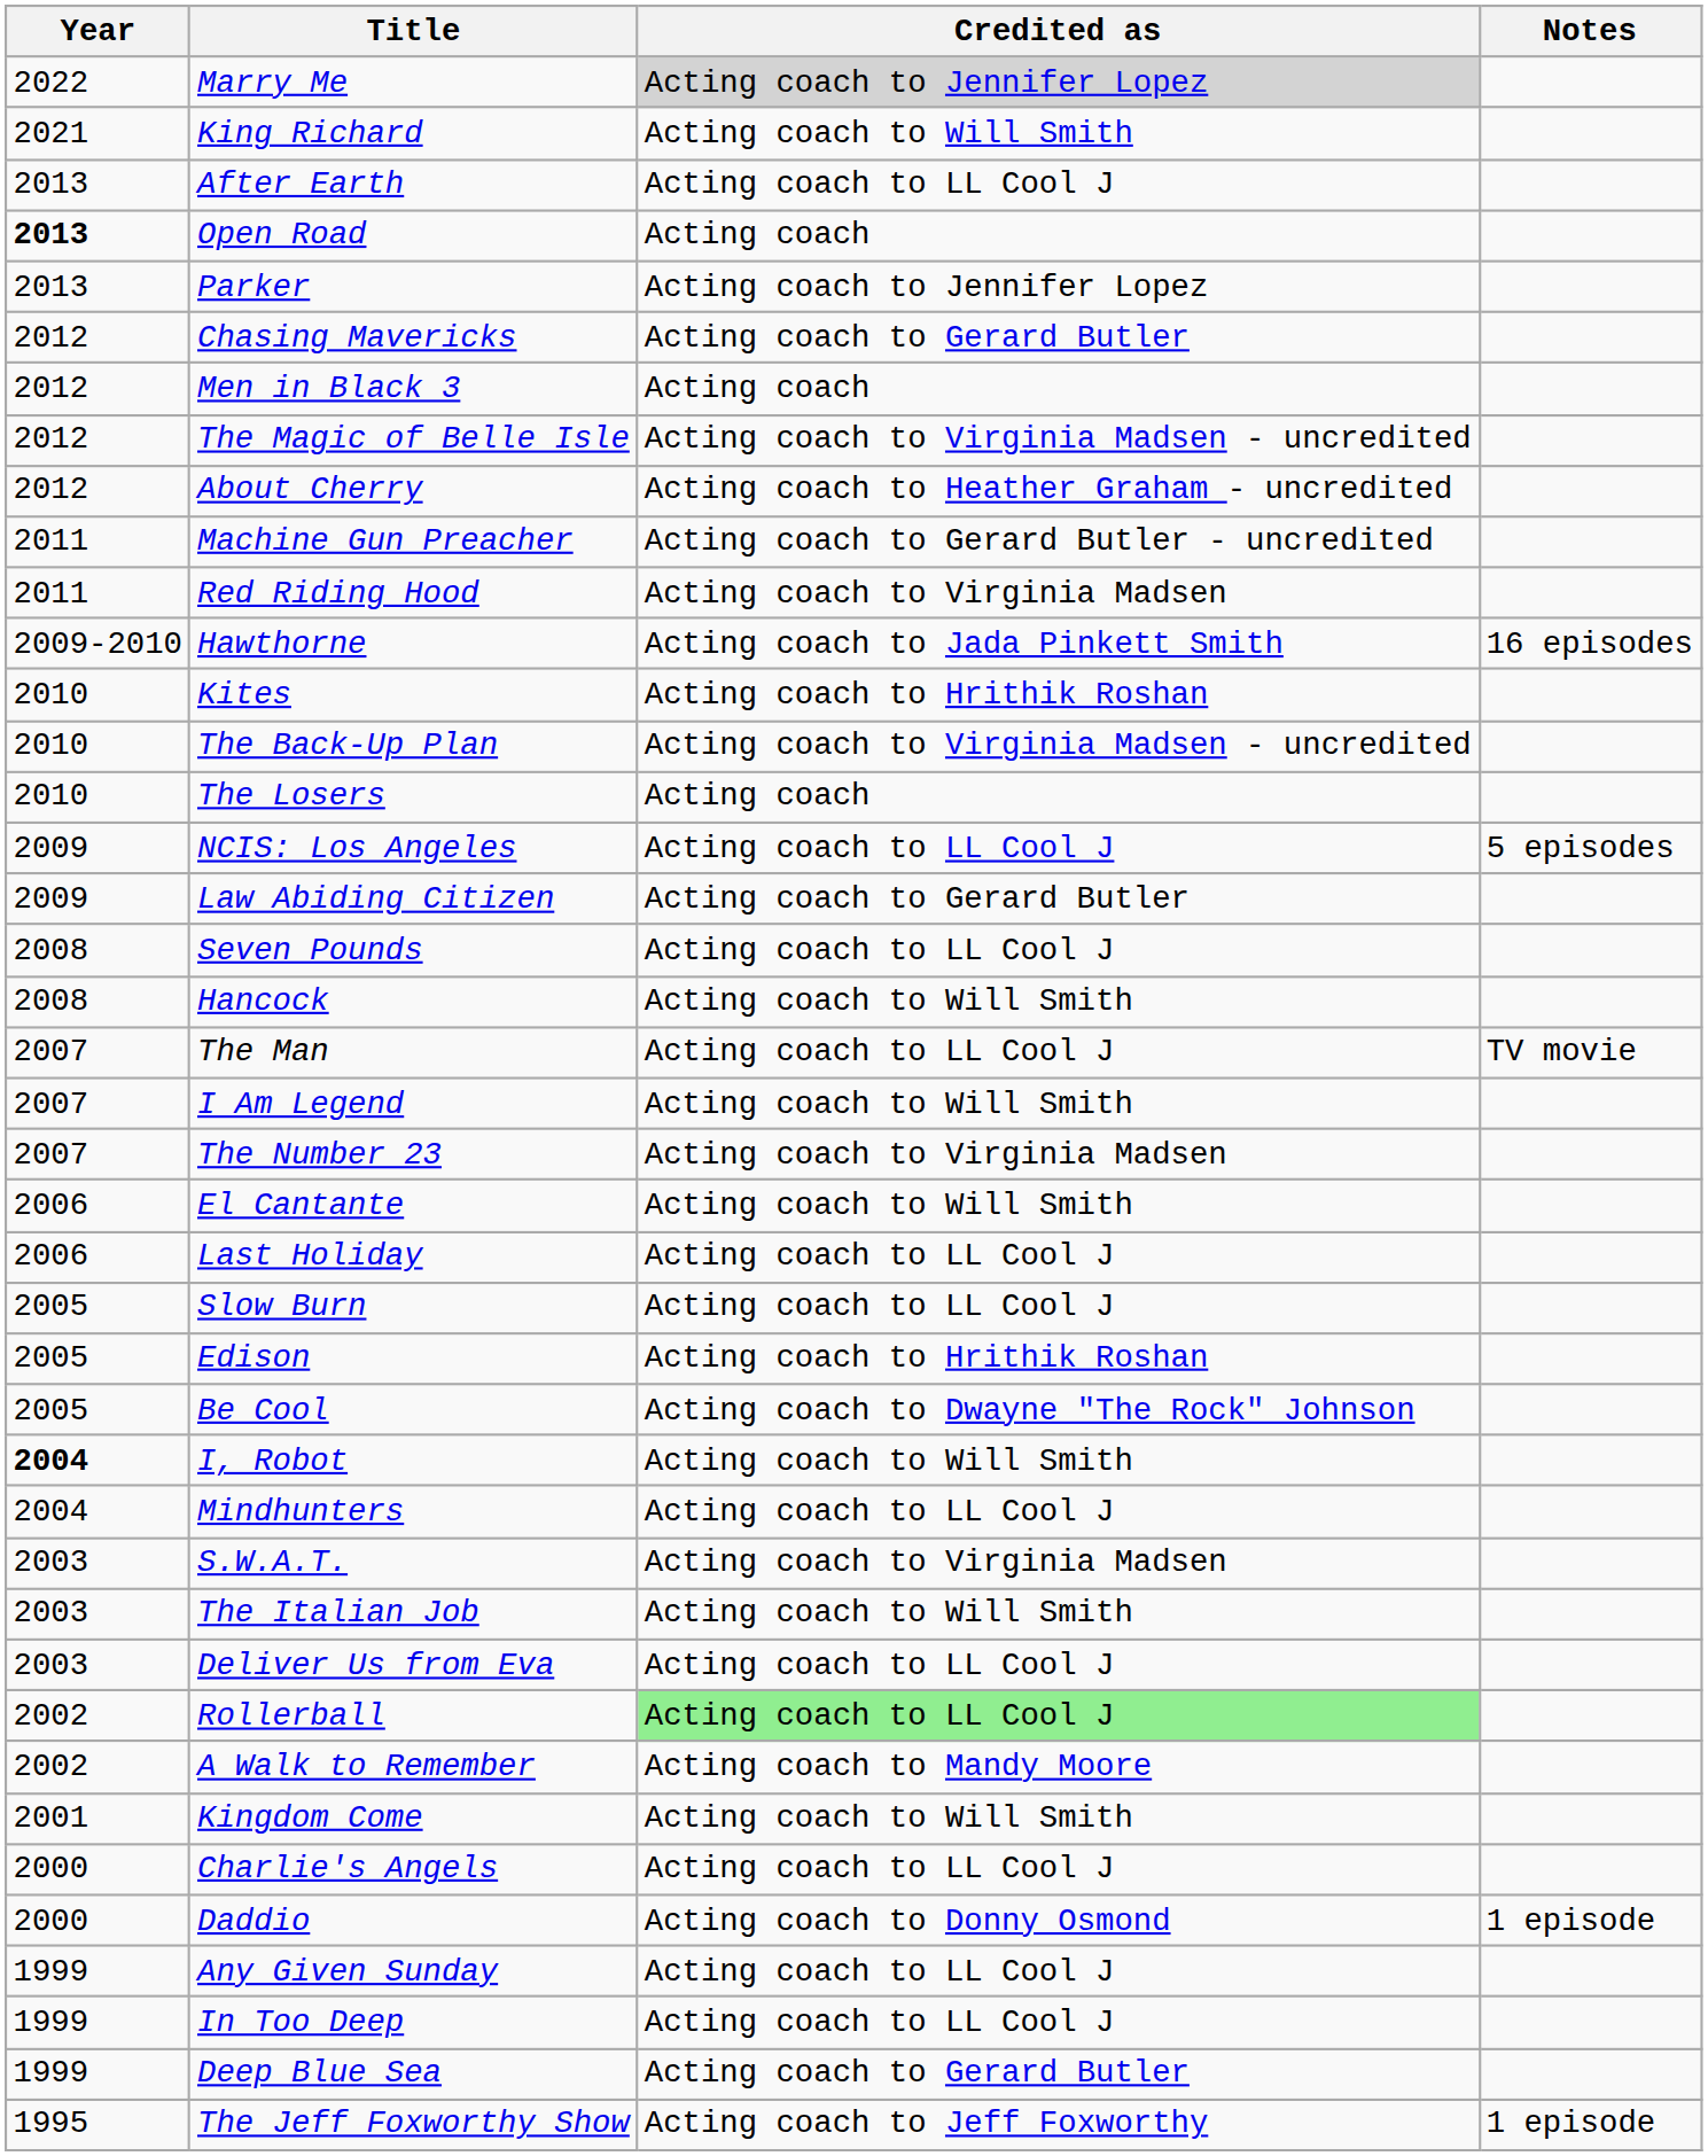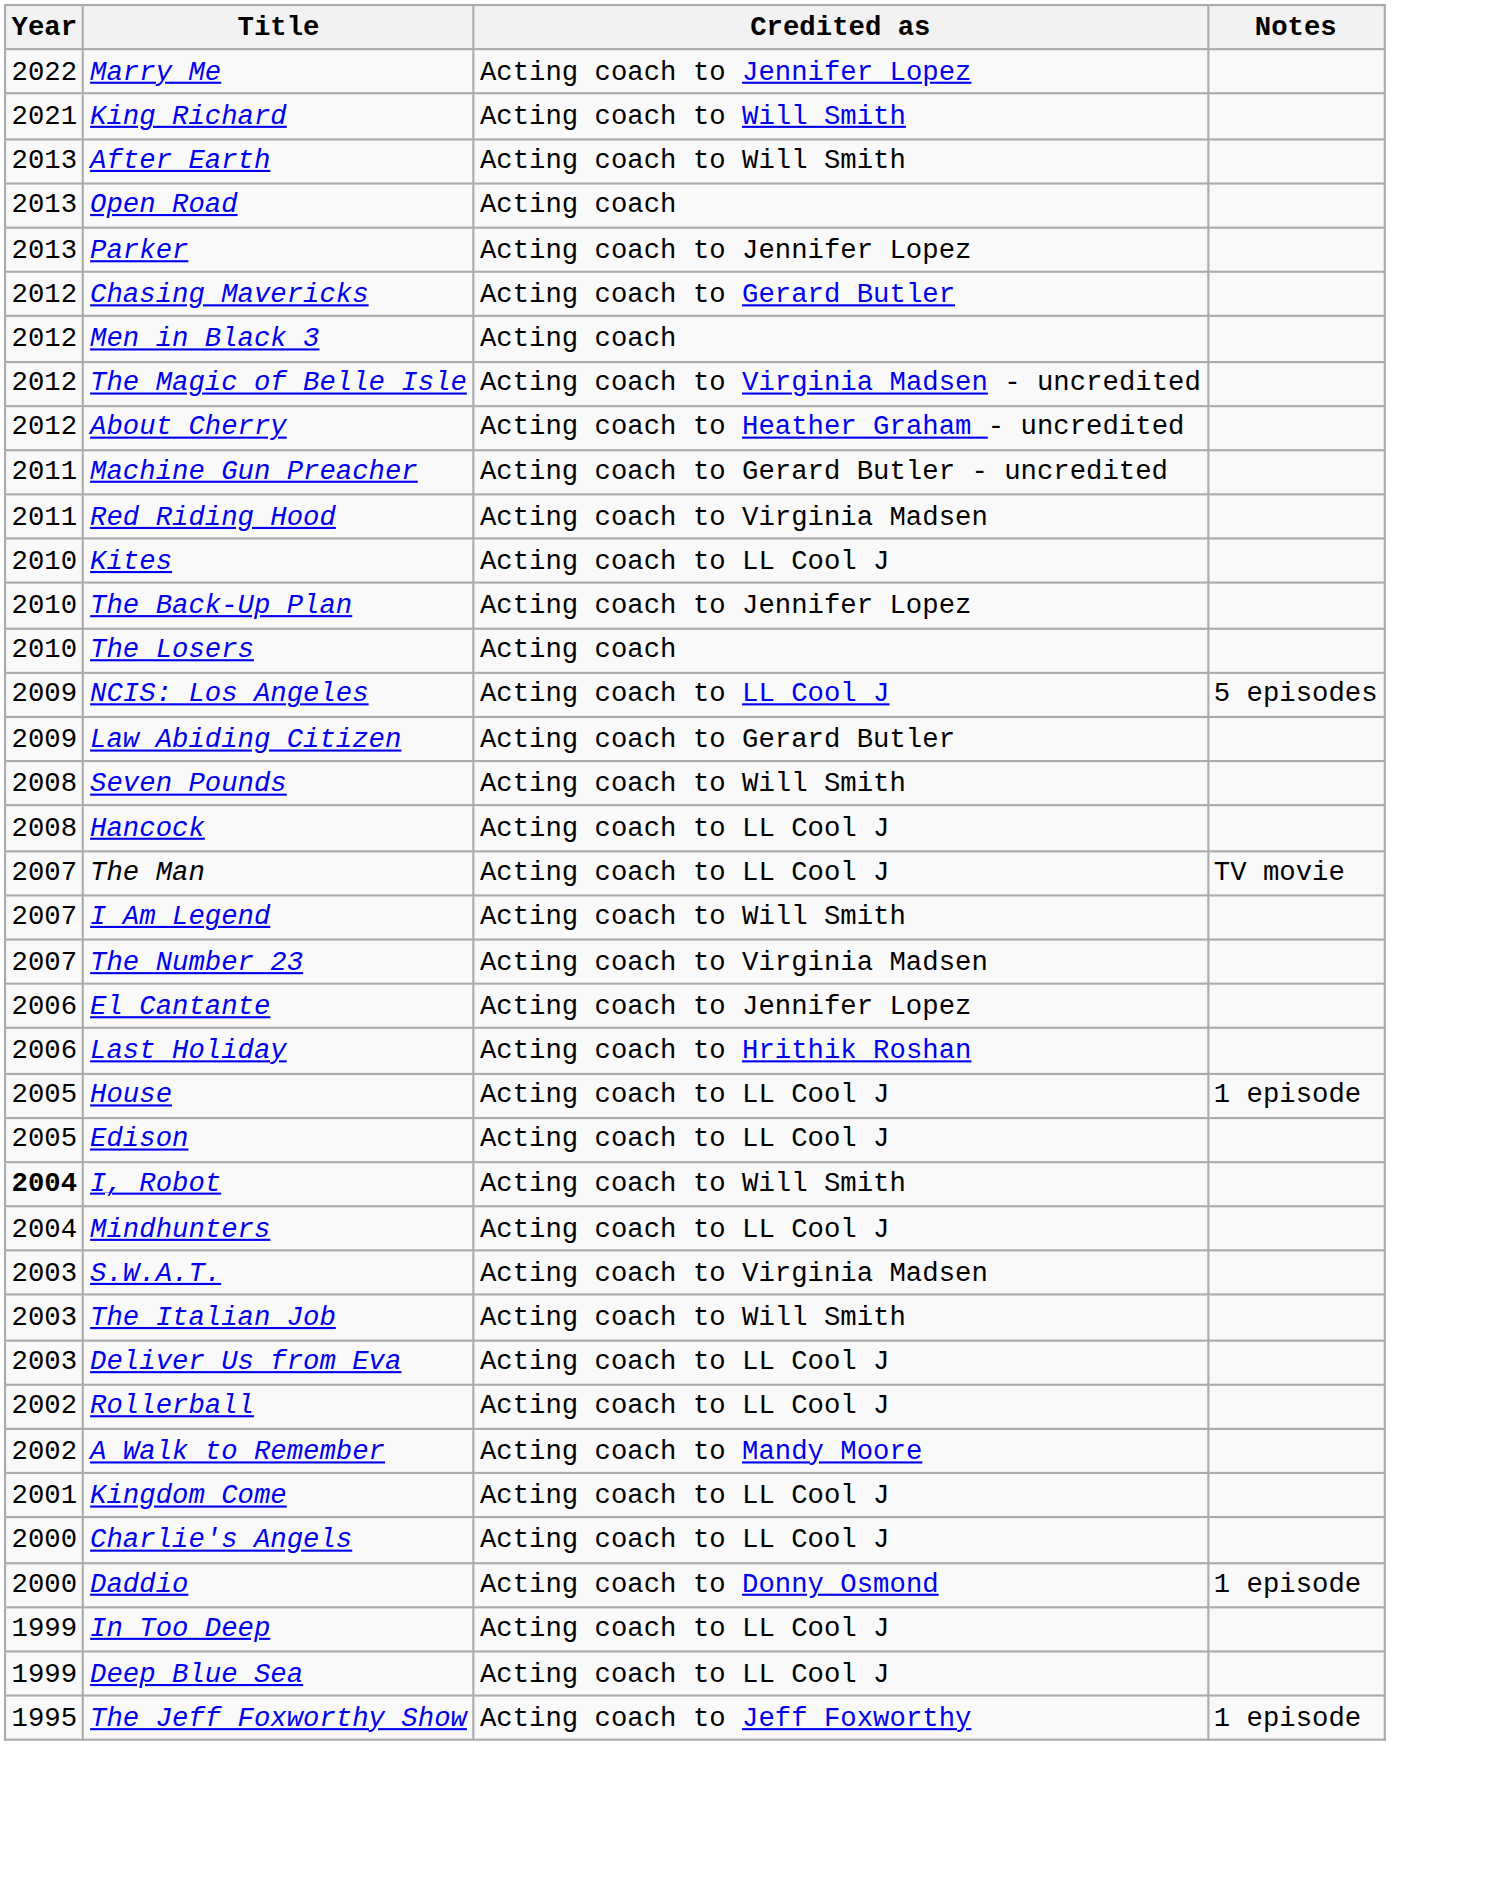Marry Me | Credited as: lightgrey background -> no background
After Earth | Credited as: Acting coach to LL Cool J -> Acting coach to Will Smith
Open Road | Year: bold -> normal
- row: 2009-2010 | Hawthorne | Acting coach to Jada Pinkett Smith | 16 episodes
Kites | Credited as: Acting coach to Hrithik Roshan -> Acting coach to LL Cool J
The Back-Up Plan | Credited as: Acting coach to Virginia Madsen - uncredited -> Acting coach to Jennifer Lopez
Seven Pounds | Credited as: Acting coach to LL Cool J -> Acting coach to Will Smith
Hancock | Credited as: Acting coach to Will Smith -> Acting coach to LL Cool J
El Cantante | Credited as: Acting coach to Will Smith -> Acting coach to Jennifer Lopez
Last Holiday | Credited as: Acting coach to LL Cool J -> Acting coach to Hrithik Roshan
+ row: 2005 | House | Acting coach to LL Cool J | 1 episode
- row: 2005 | Slow Burn | Acting coach to LL Cool J
Edison | Credited as: Acting coach to Hrithik Roshan -> Acting coach to LL Cool J
- row: 2005 | Be Cool | Acting coach to Dwayne "The Rock" Johnson
Rollerball | Credited as: lightgreen background -> no background
Kingdom Come | Credited as: Acting coach to Will Smith -> Acting coach to LL Cool J
- row: 1999 | Any Given Sunday | Acting coach to LL Cool J
Deep Blue Sea | Credited as: Acting coach to Gerard Butler -> Acting coach to LL Cool J
